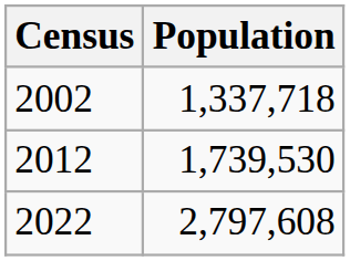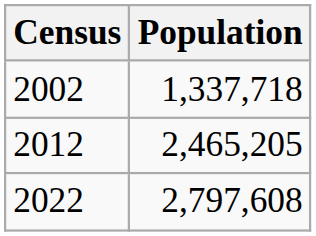2012 | Population: 1,739,530 -> 2,465,205
